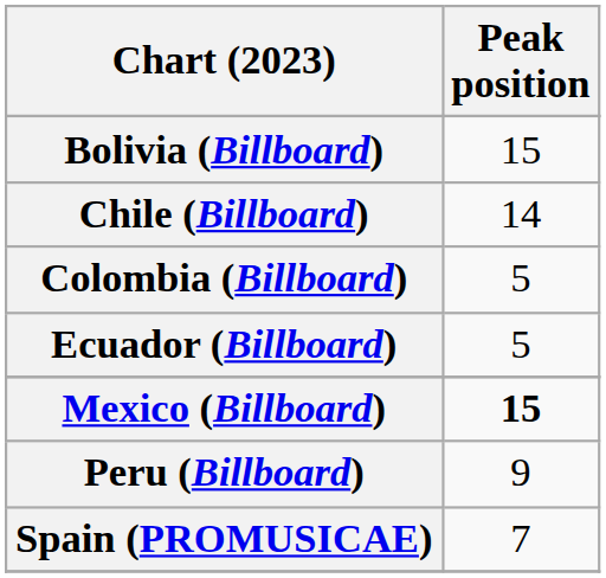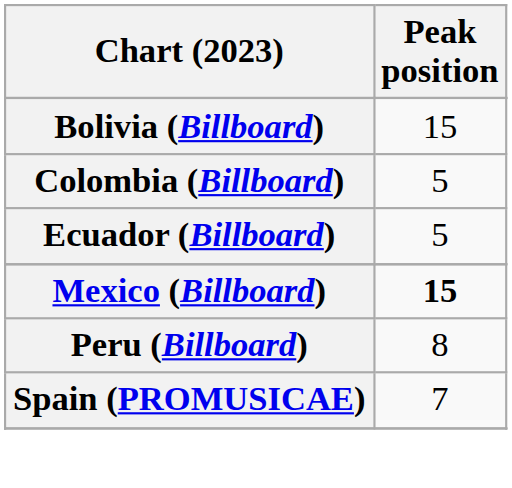- row: Chile (Billboard) | 14
Peru (Billboard) | Peak position: 9 -> 8
